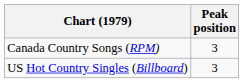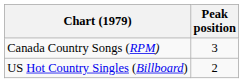US Hot Country Singles (Billboard) | Peak position: 3 -> 2
